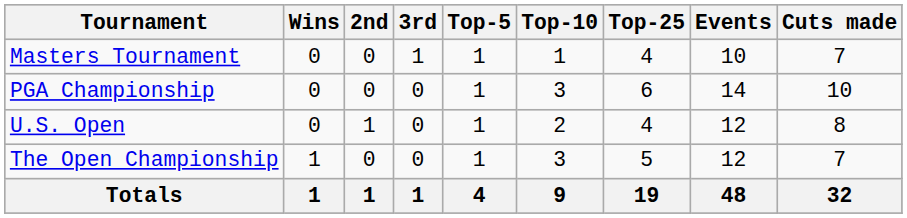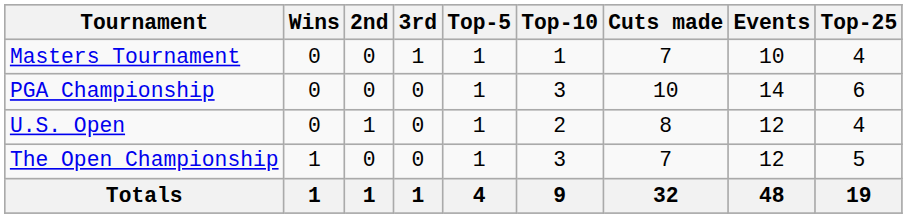columns swapped: Top-25 <-> Cuts made
